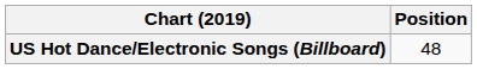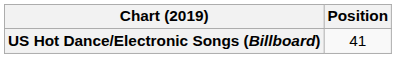US Hot Dance/Electronic Songs (Billboard) | Position: 48 -> 41
